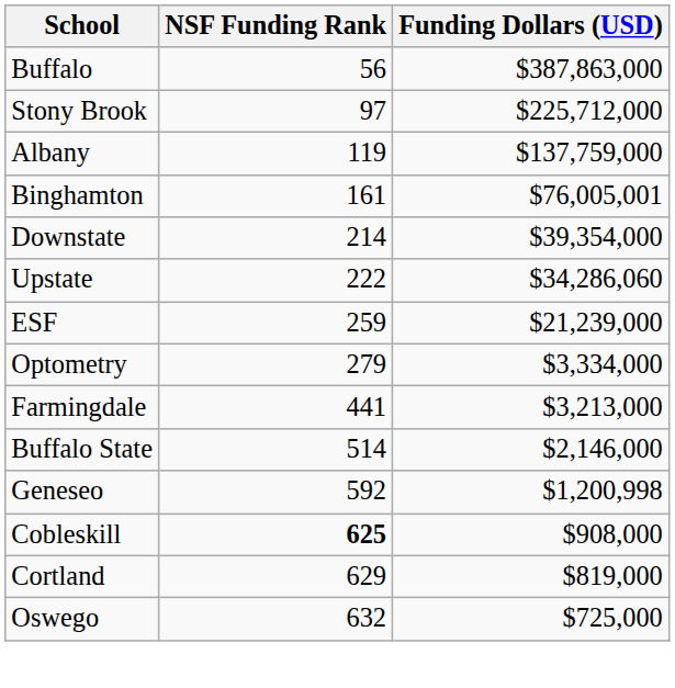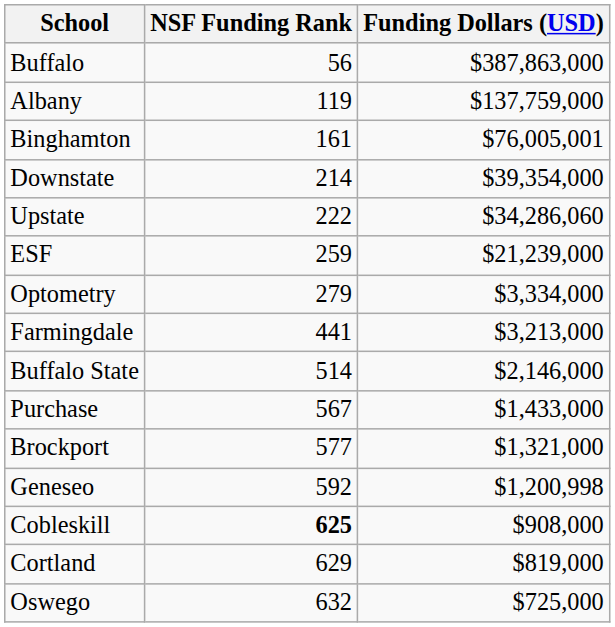- row: Stony Brook | 97 | $225,712,000
+ row: Purchase | 567 | $1,433,000
+ row: Brockport | 577 | $1,321,000
